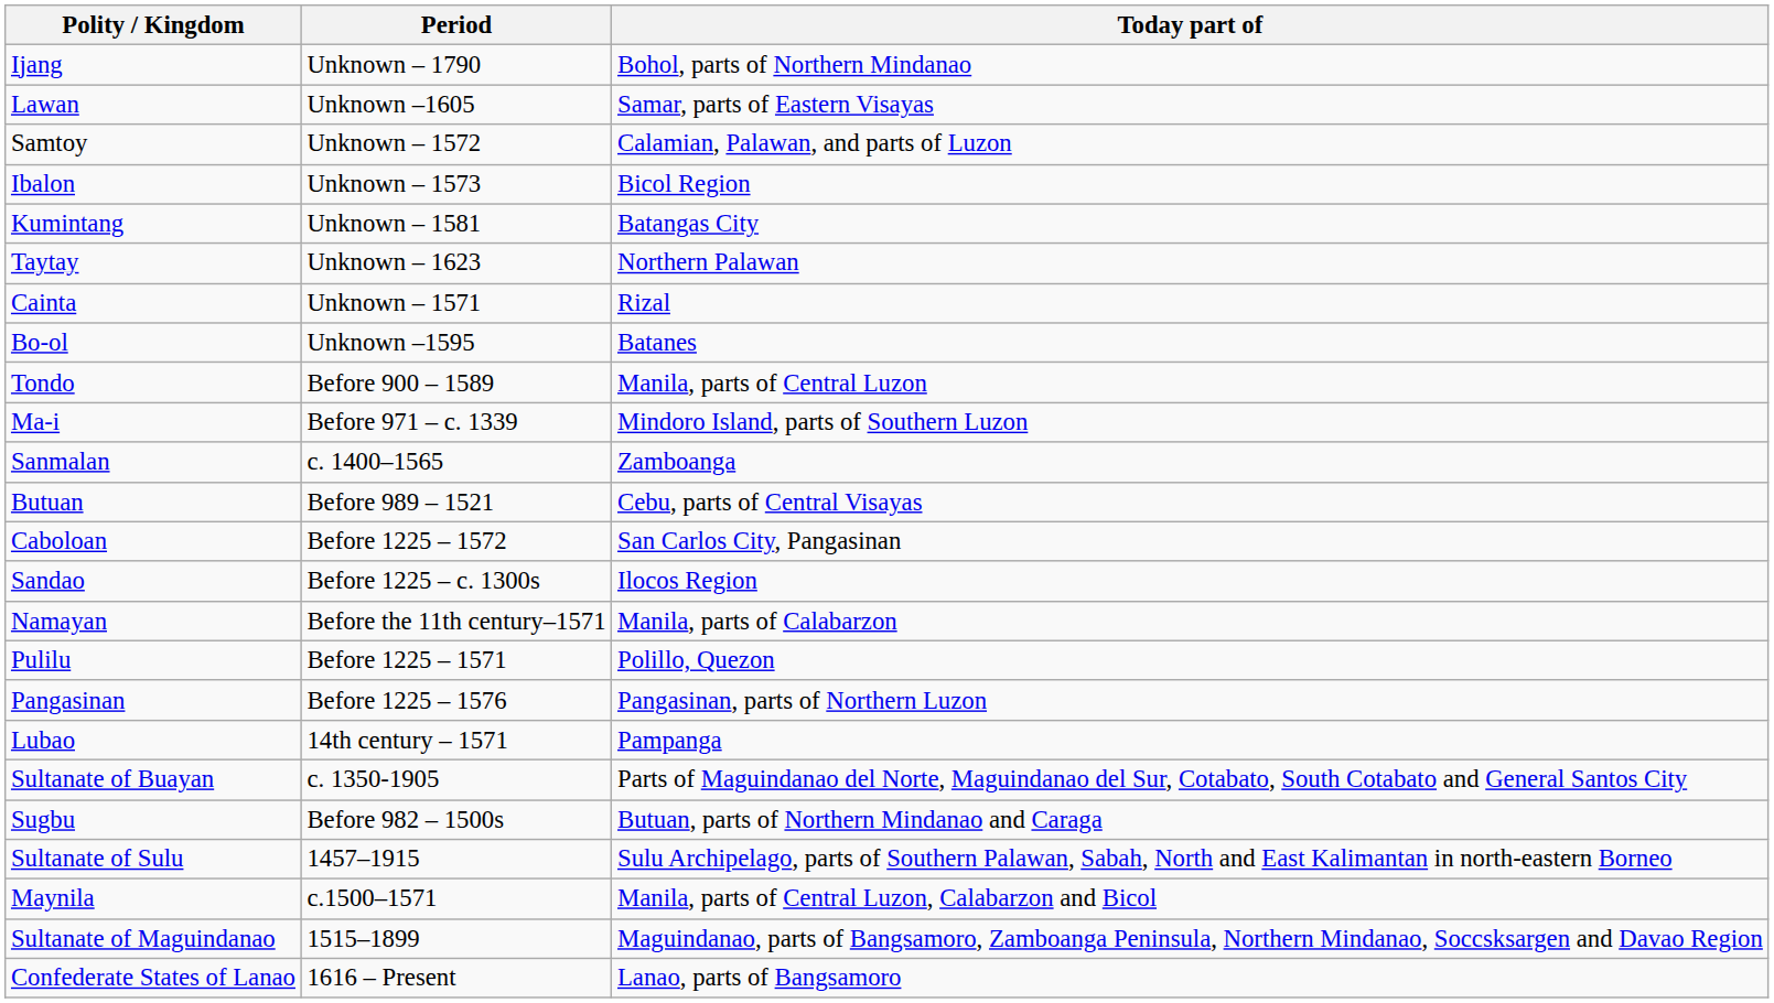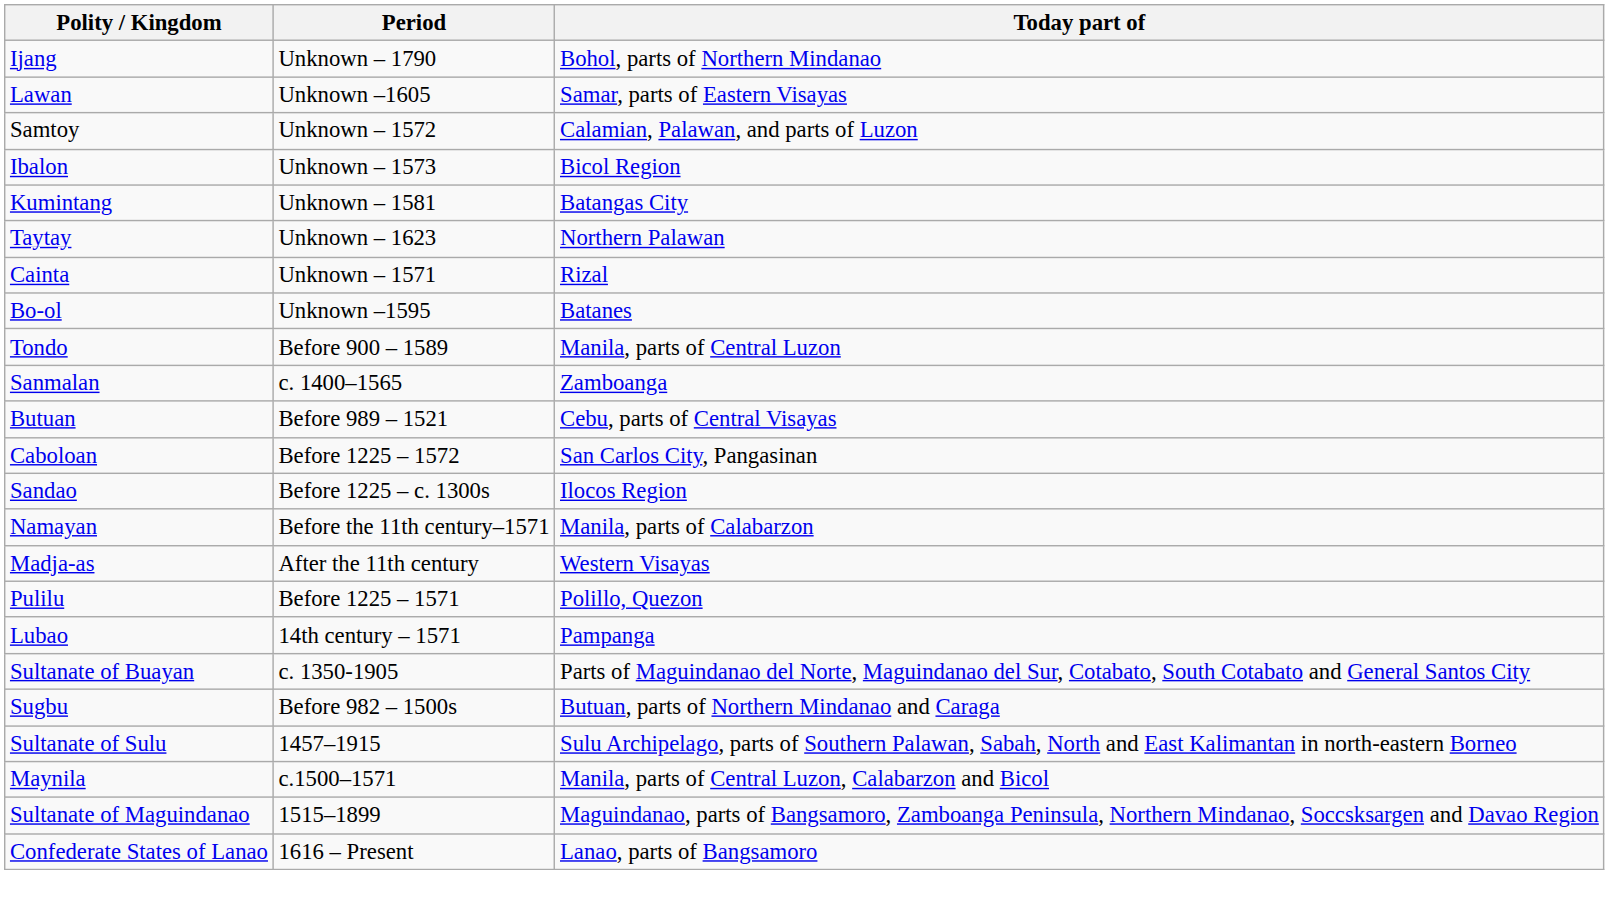- row: Ma-i | Before 971 – c. 1339 | Mindoro Island, parts of Southern Luzon
+ row: Madja-as | After the 11th century | Western Visayas
- row: Pangasinan | Before 1225 – 1576 | Pangasinan, parts of Northern Luzon
